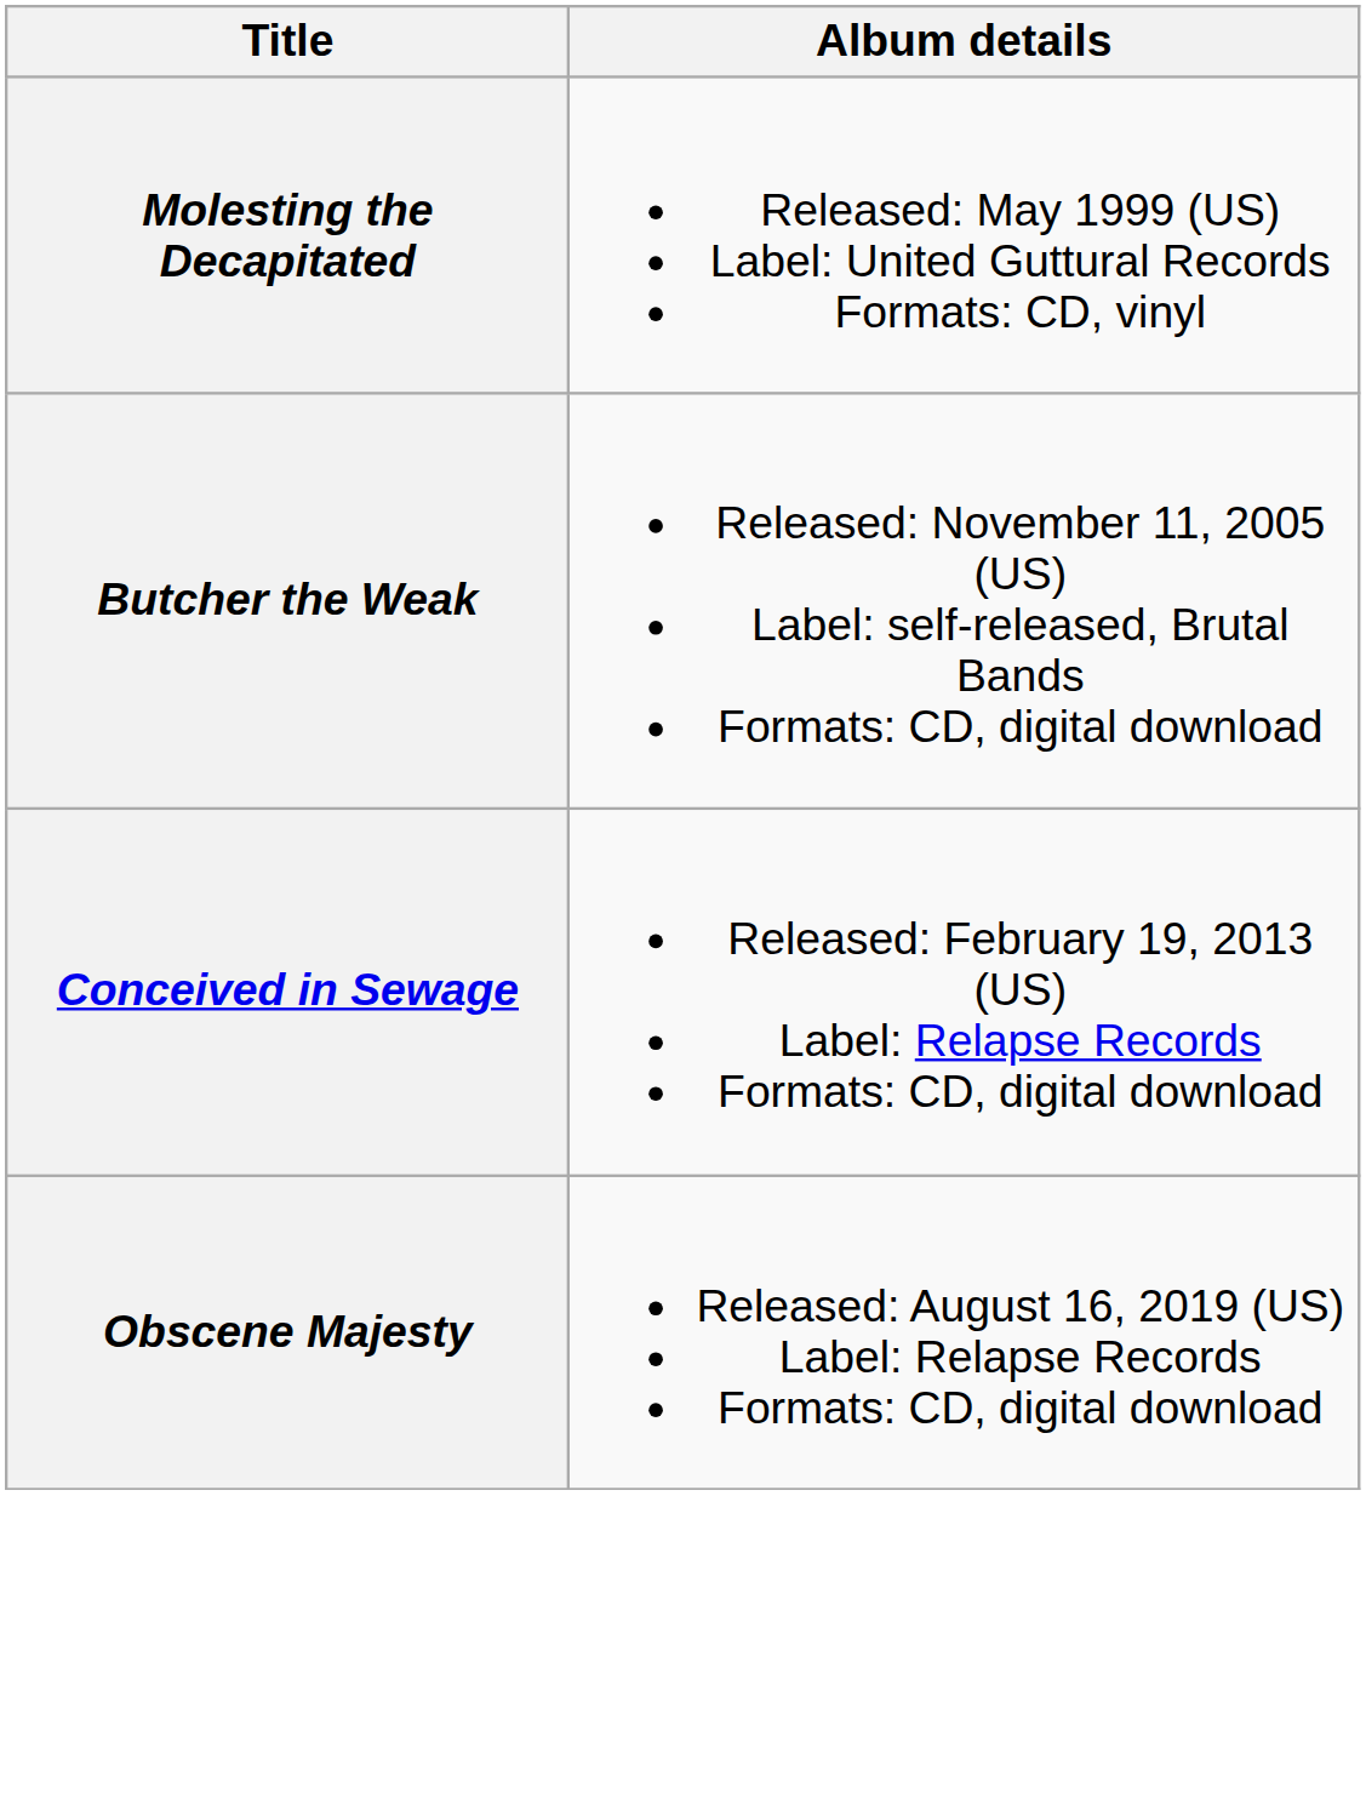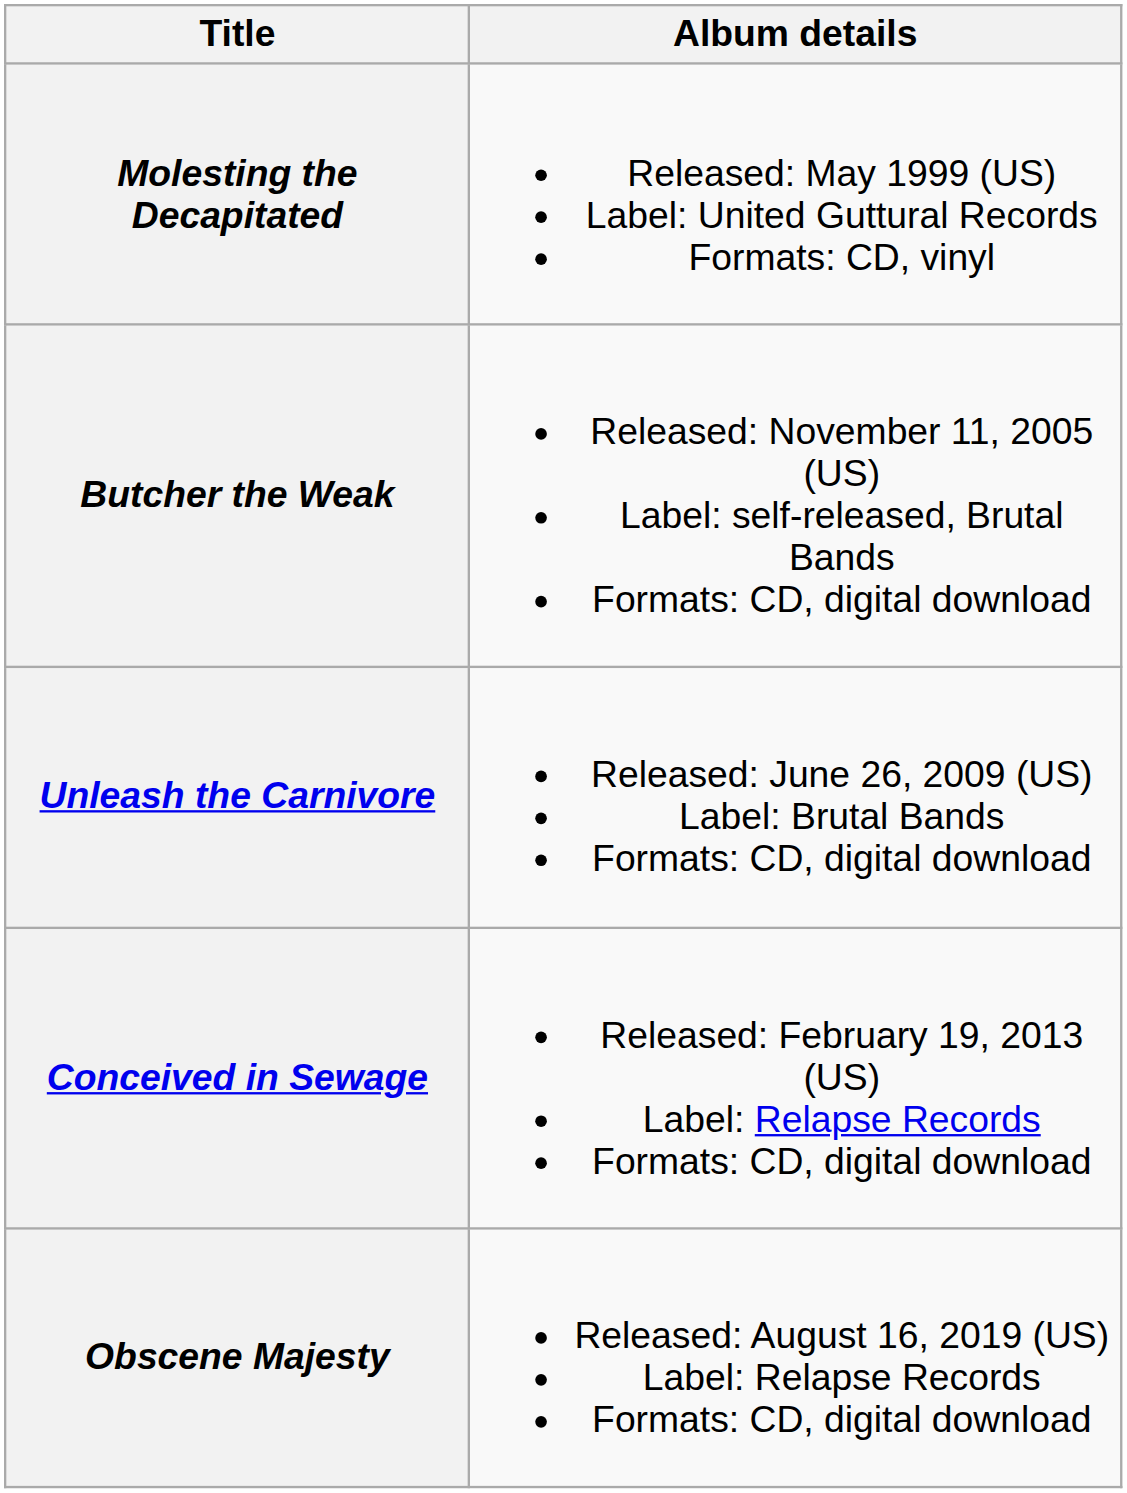+ row: Unleash the Carnivore | Released: June 26, 2009 (US) Label: Brutal Bands Formats: CD, digital download
